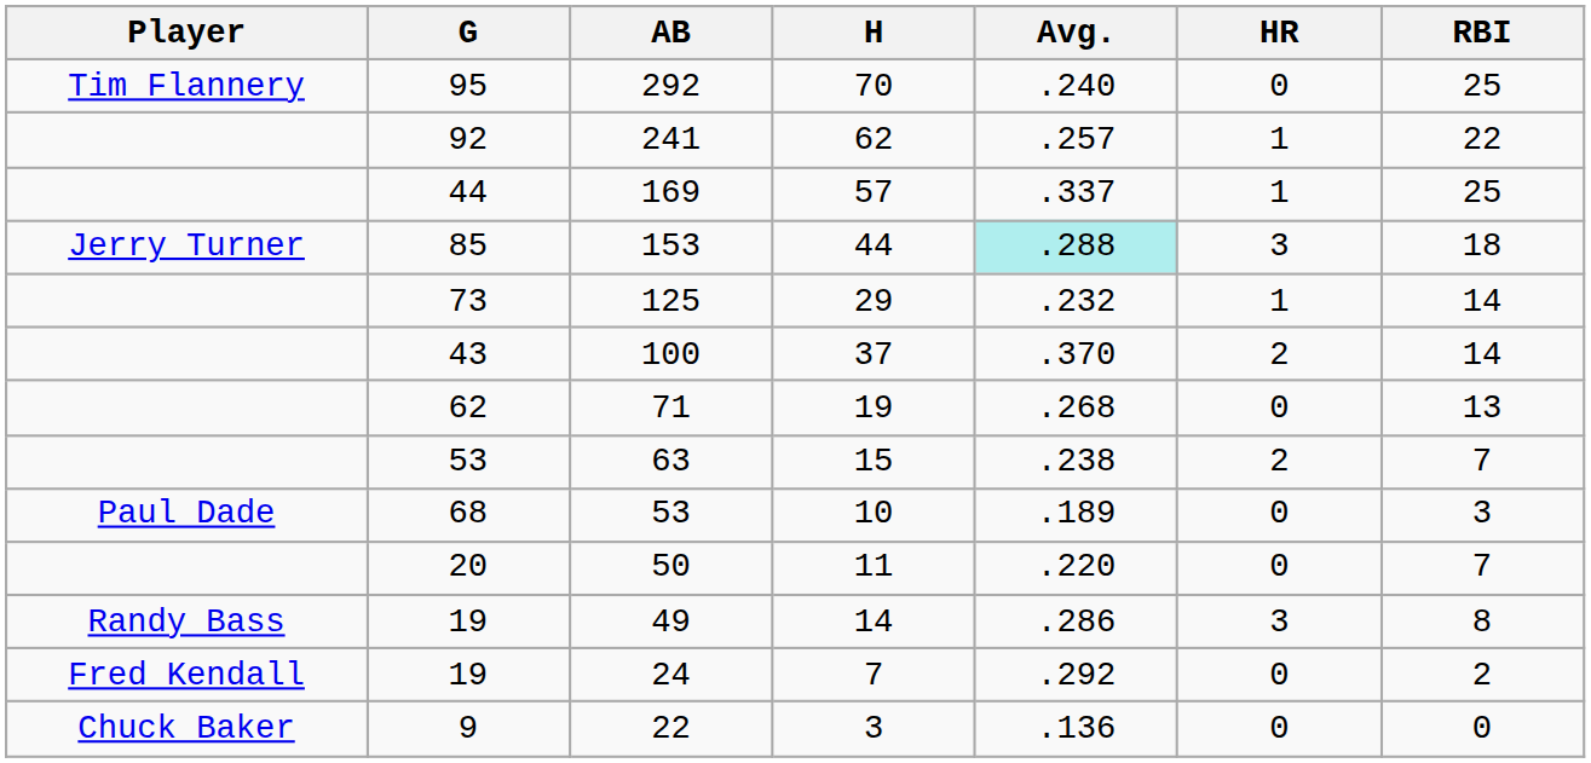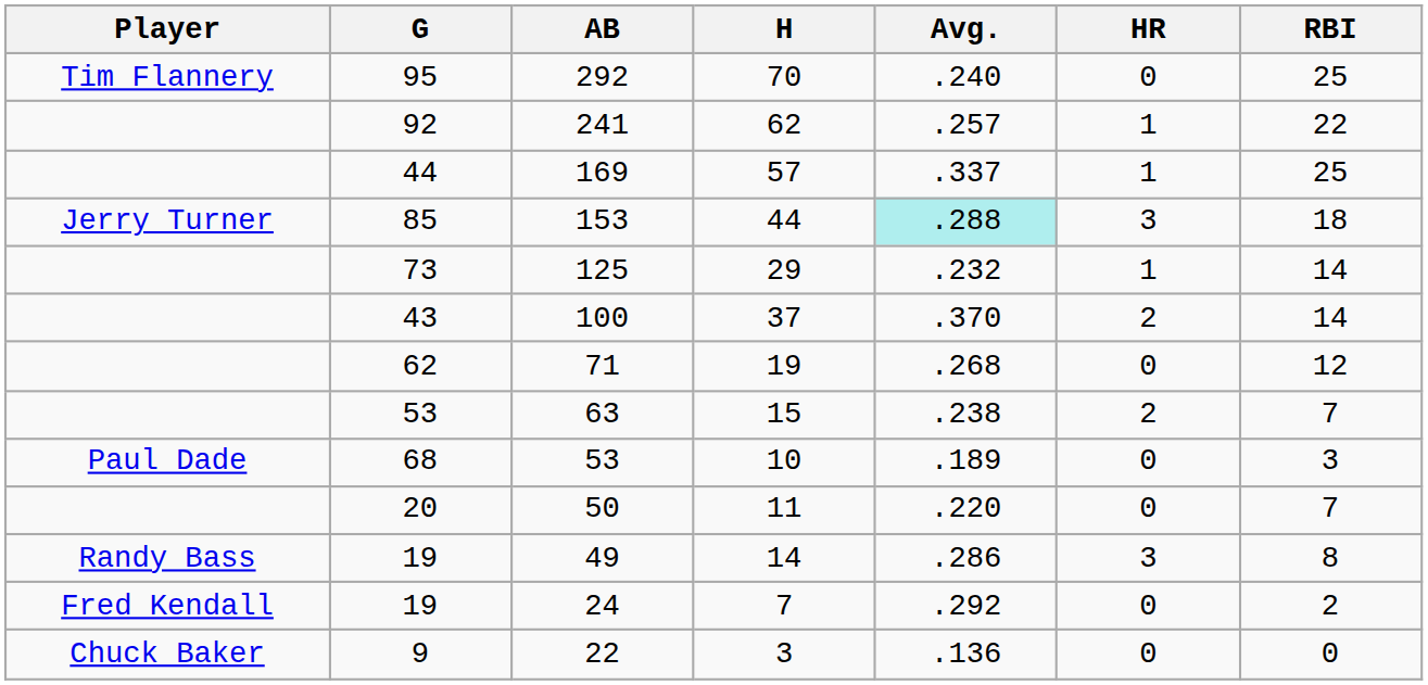71 | RBI: 13 -> 12
